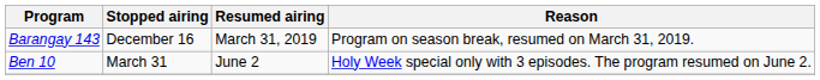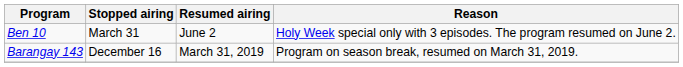rows swapped: Ben 10 <-> Barangay 143
